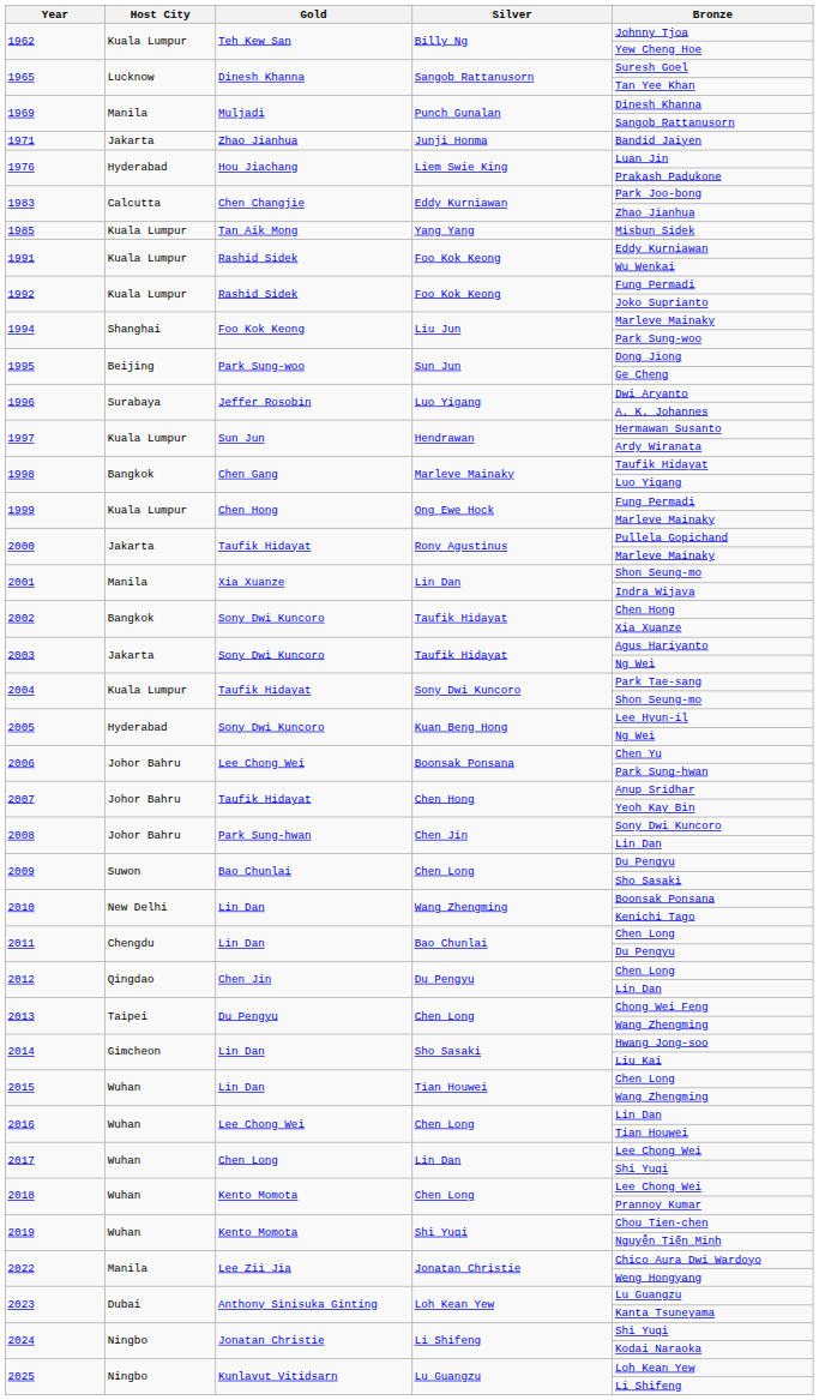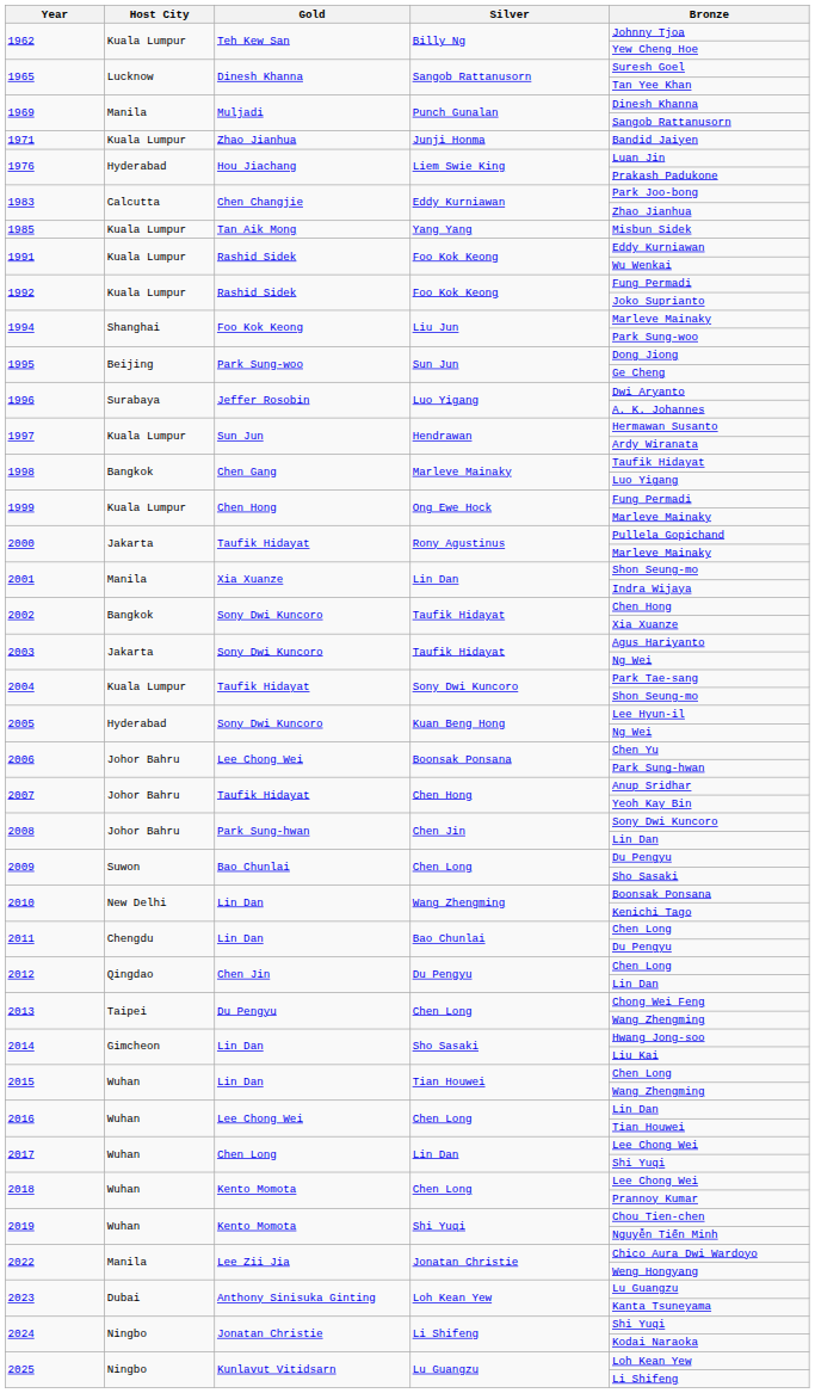1971 | Host City: Jakarta -> Kuala Lumpur
